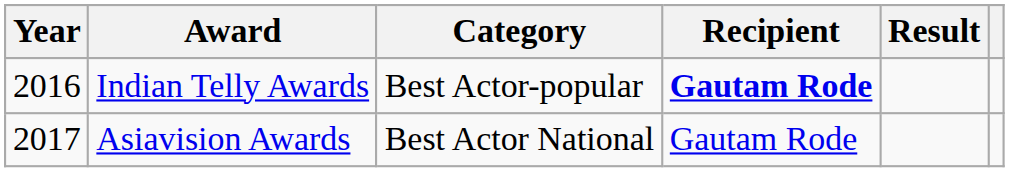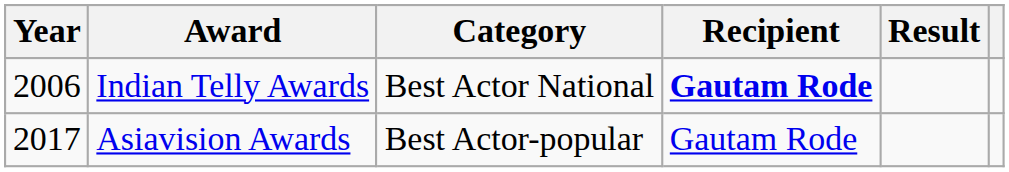Indian Telly Awards | Year: 2016 -> 2006
Indian Telly Awards | Category: Best Actor-popular -> Best Actor National
Asiavision Awards | Category: Best Actor National -> Best Actor-popular
